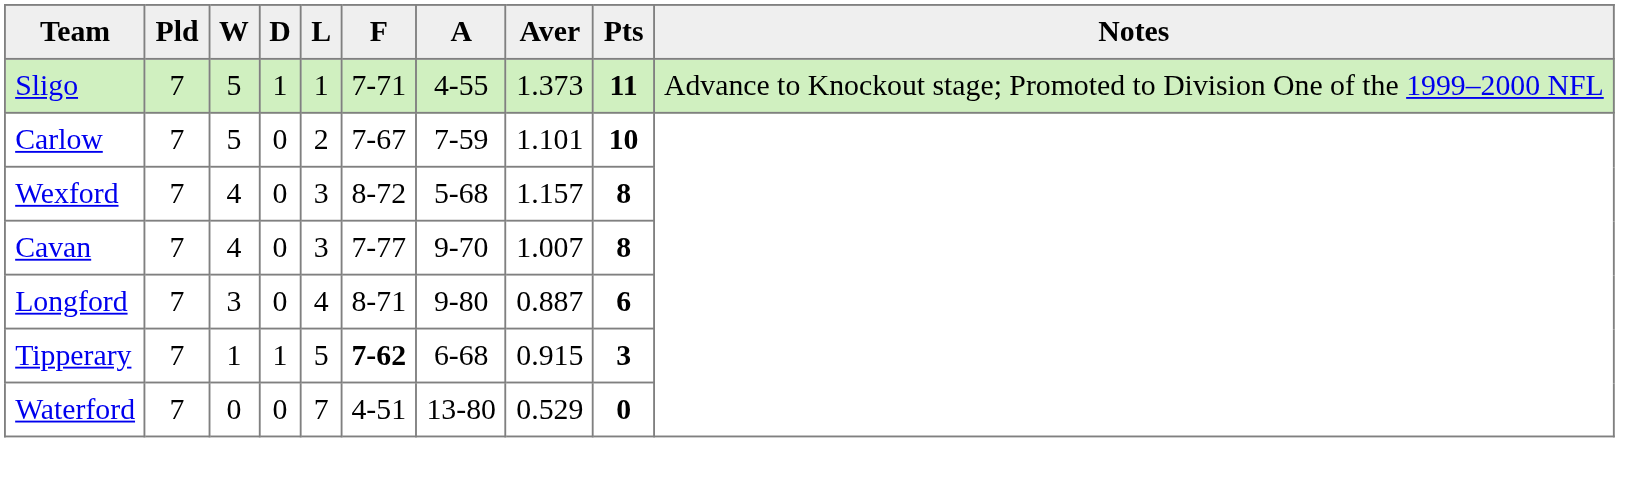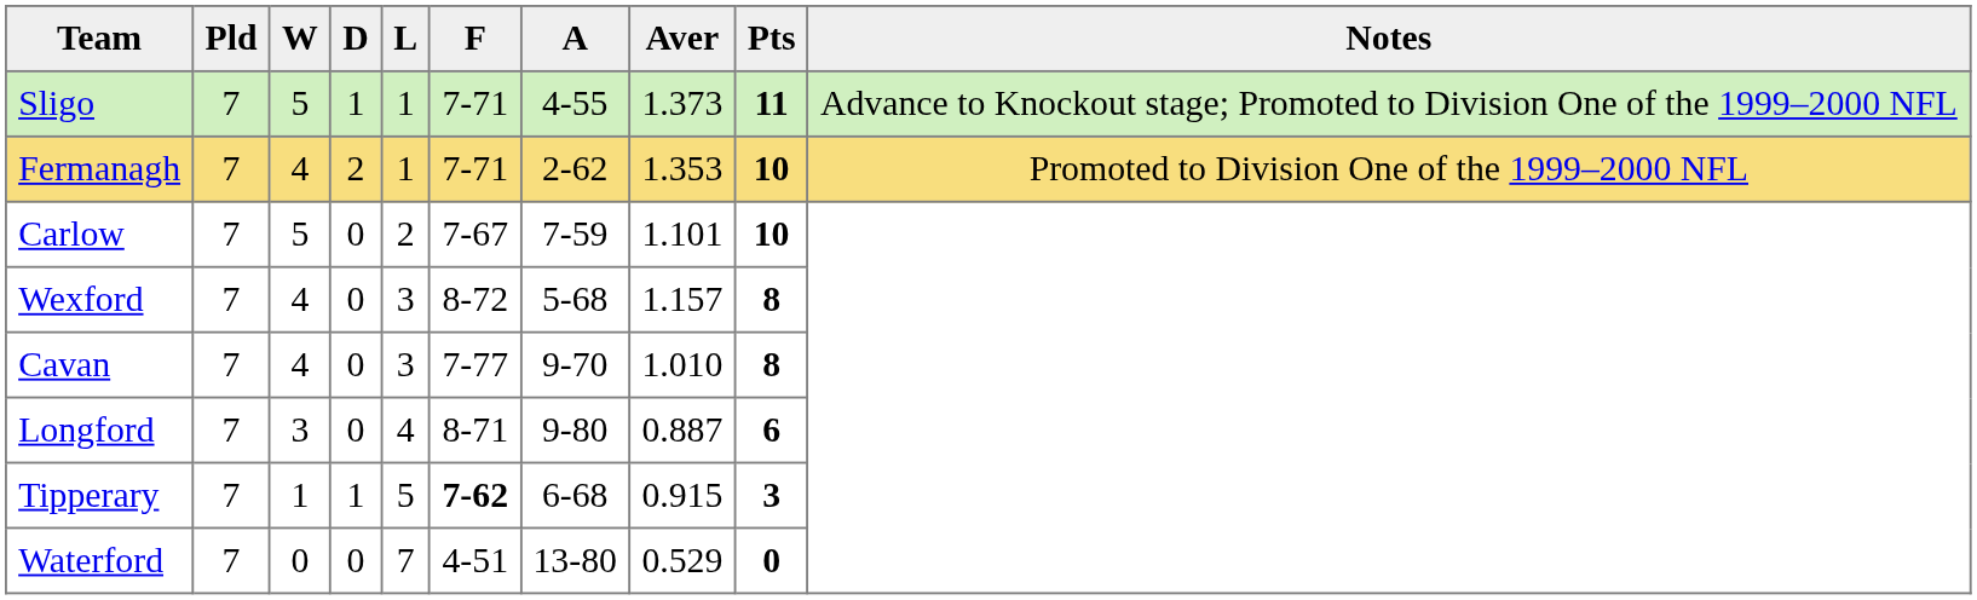+ row: Fermanagh | 7 | 4 | 2 | 1 | 7-71 | 2-62 | 1.353 | 10 | Promoted to Division One of the 1999–2000 NFL
Cavan | Aver: 1.007 -> 1.010
